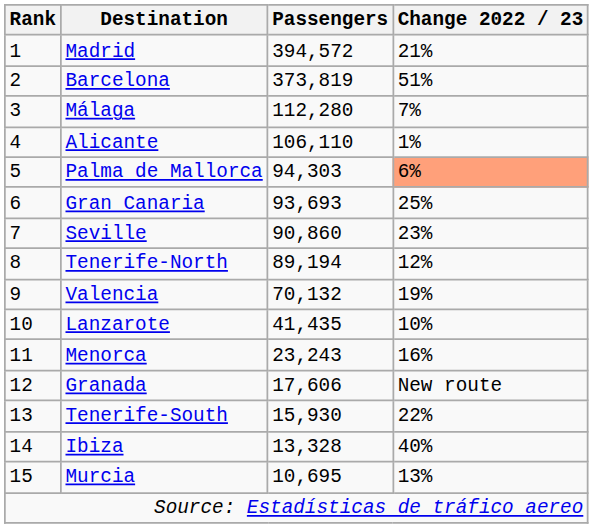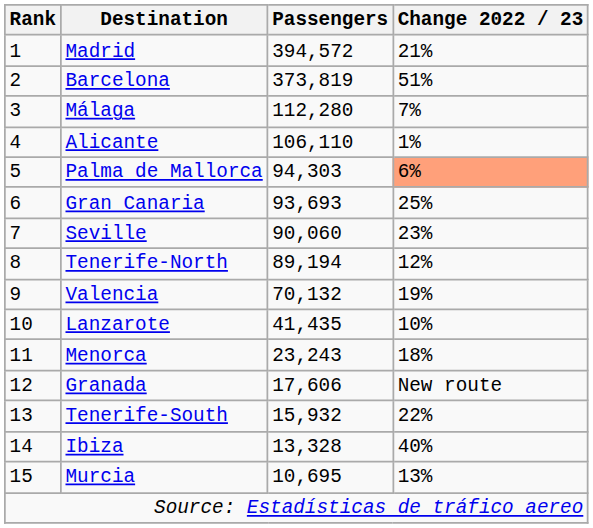Seville | Passengers: 90,860 -> 90,060
Menorca | Change 2022 / 23: 16% -> 18%
Tenerife-South | Passengers: 15,930 -> 15,932
